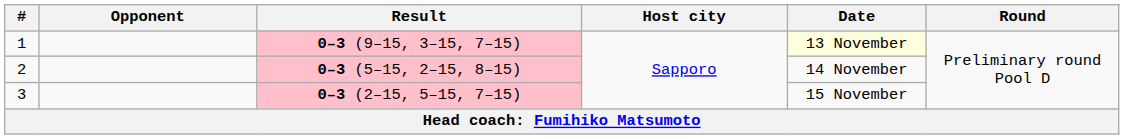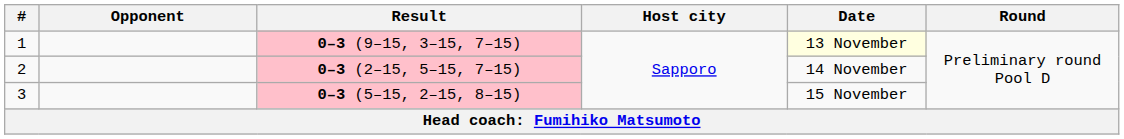2 | Result: 0–3 (5–15, 2–15, 8–15) -> 0–3 (2–15, 5–15, 7–15)
3 | Result: 0–3 (2–15, 5–15, 7–15) -> 0–3 (5–15, 2–15, 8–15)
